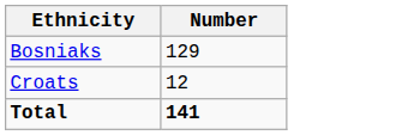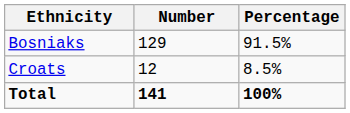+ column: Percentage | 91.5% | 8.5% | 100%
